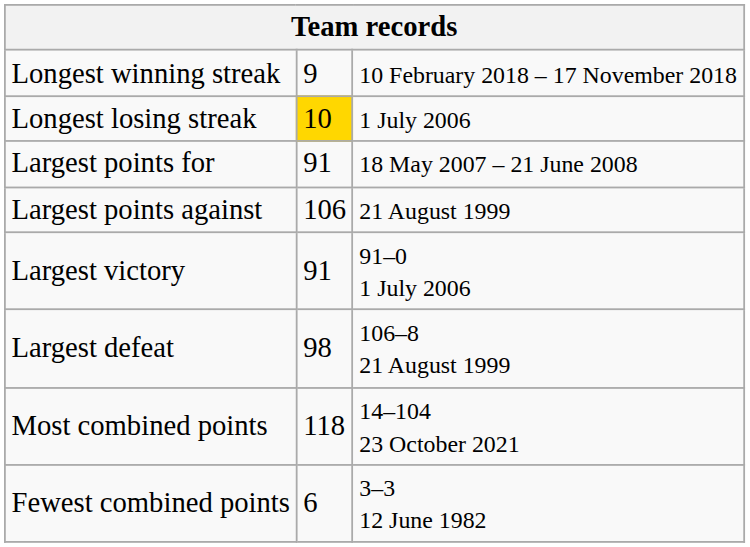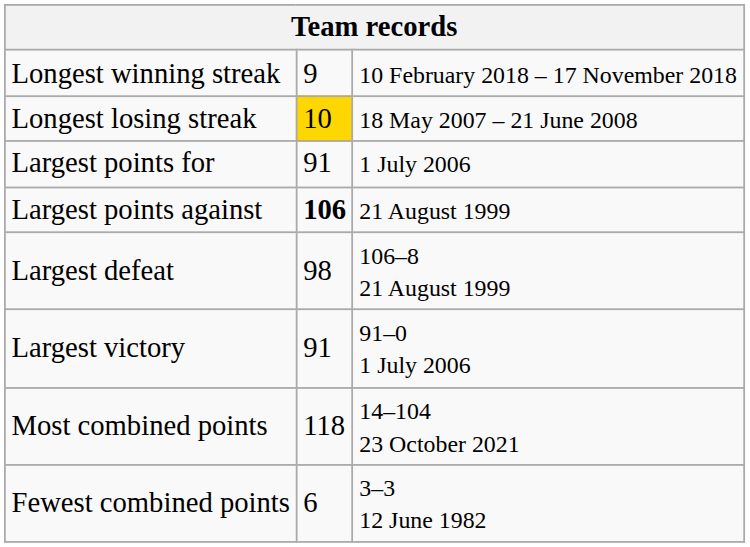Longest losing streak | column 3: 1 July 2006 -> 18 May 2007 – 21 June 2008
Largest points for | column 3: 18 May 2007 – 21 June 2008 -> 1 July 2006
Largest points against | column 2: normal -> bold
rows swapped: Largest victory <-> Largest defeat
